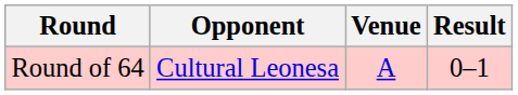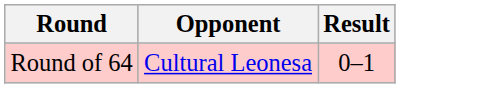- column: Venue | A
